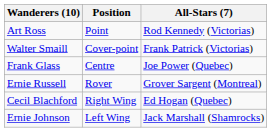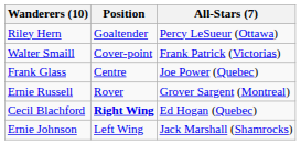+ row: Riley Hern | Goaltender | Percy LeSueur (Ottawa)
- row: Art Ross | Point | Rod Kennedy (Victorias)
Cecil Blachford | Position: normal -> bold
